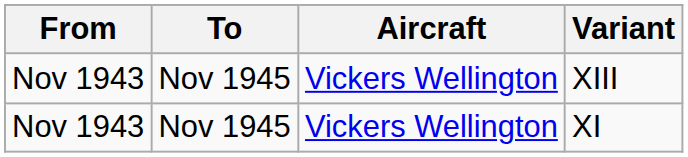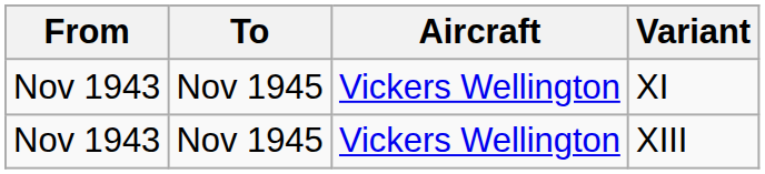rows swapped: XI <-> XIII
